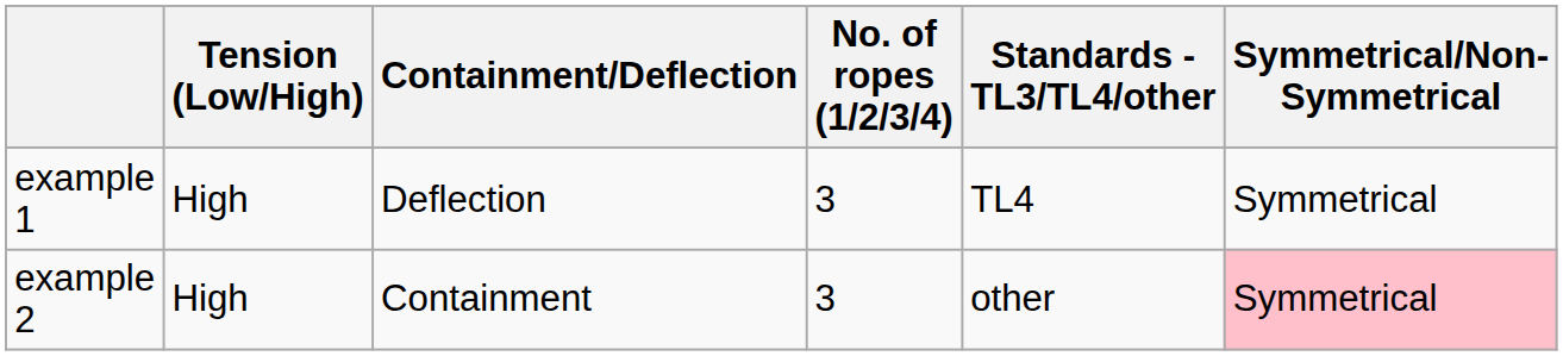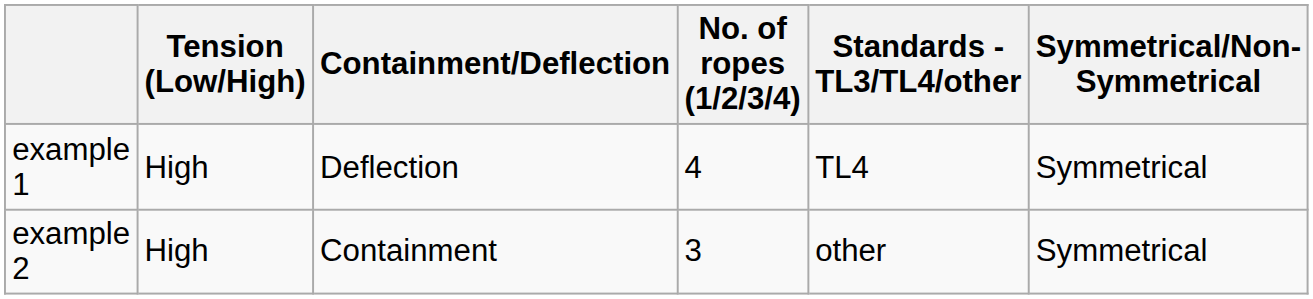example 1 | No. of ropes (1/2/3/4): 3 -> 4
example 2 | Symmetrical/Non-Symmetrical: pink background -> no background
